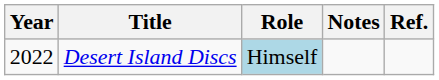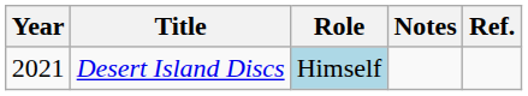Desert Island Discs | Year: 2022 -> 2021
